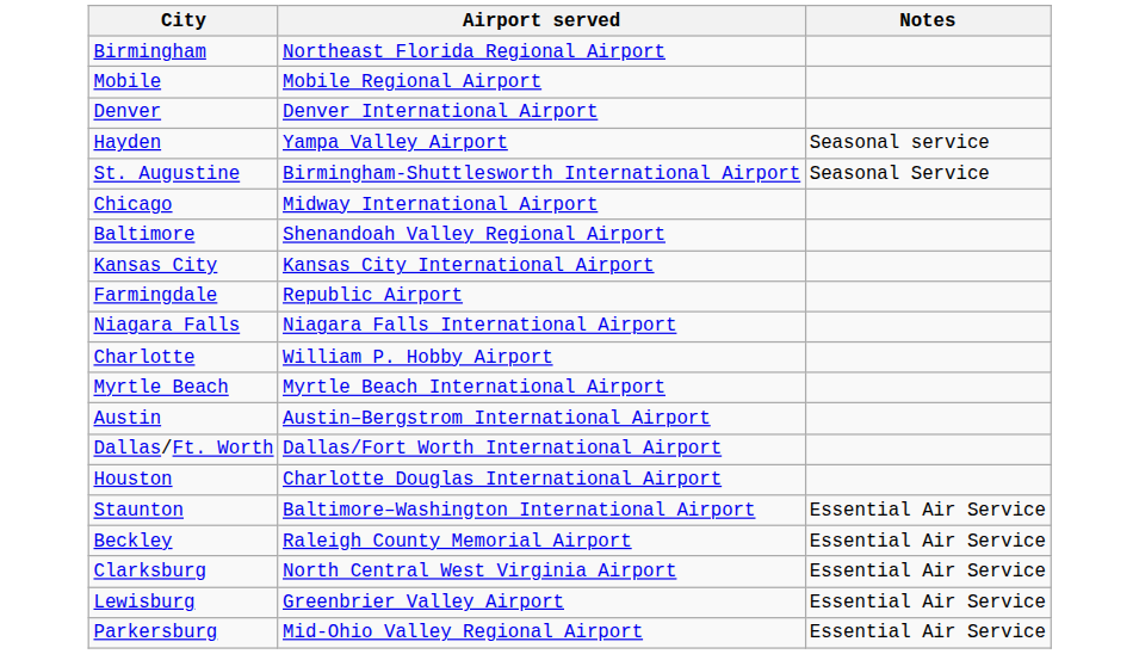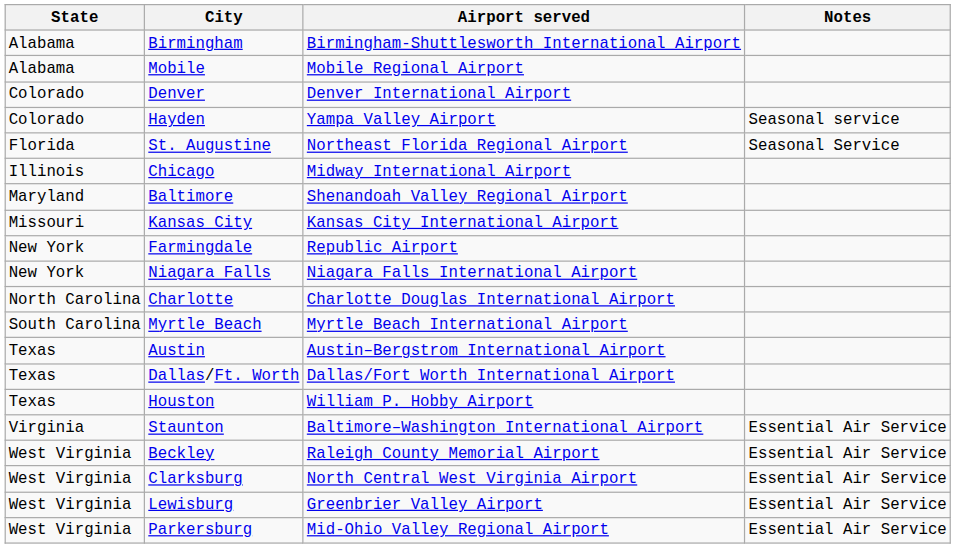+ column: State | Alabama | Alabama | Colorado | Colorado | Florida | Illinois | Maryland | Missouri | New York | New York | North Carolina | South Carolina | Texas | Texas | Texas | Virginia | West Virginia | West Virginia | West Virginia | West Virginia
Birmingham | Airport served: Northeast Florida Regional Airport -> Birmingham-Shuttlesworth International Airport
St. Augustine | Airport served: Birmingham-Shuttlesworth International Airport -> Northeast Florida Regional Airport
Charlotte | Airport served: William P. Hobby Airport -> Charlotte Douglas International Airport
Houston | Airport served: Charlotte Douglas International Airport -> William P. Hobby Airport
